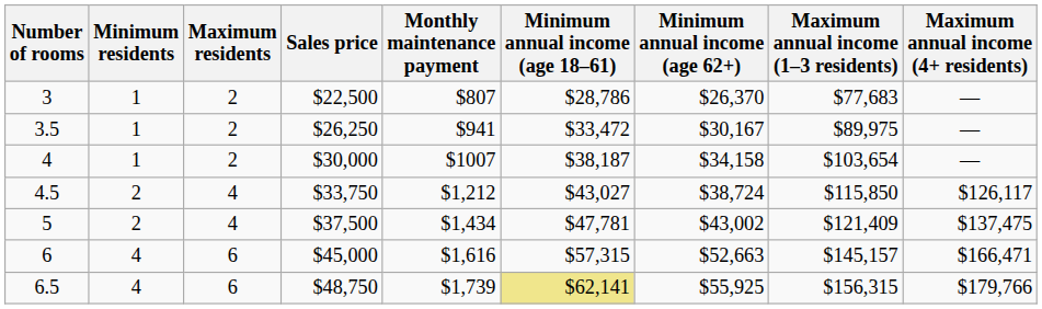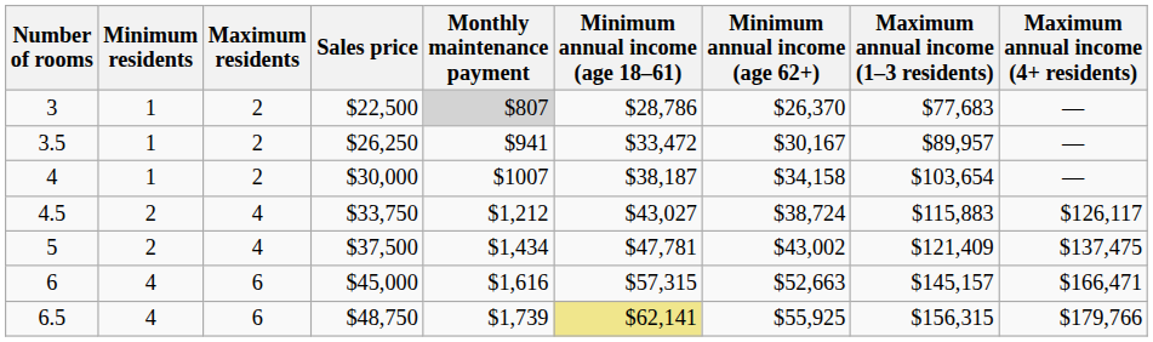3 | Monthly maintenance payment: no background -> lightgrey background
3.5 | Maximum annual income (1–3 residents): $89,975 -> $89,957
4.5 | Maximum annual income (1–3 residents): $115,850 -> $115,883
